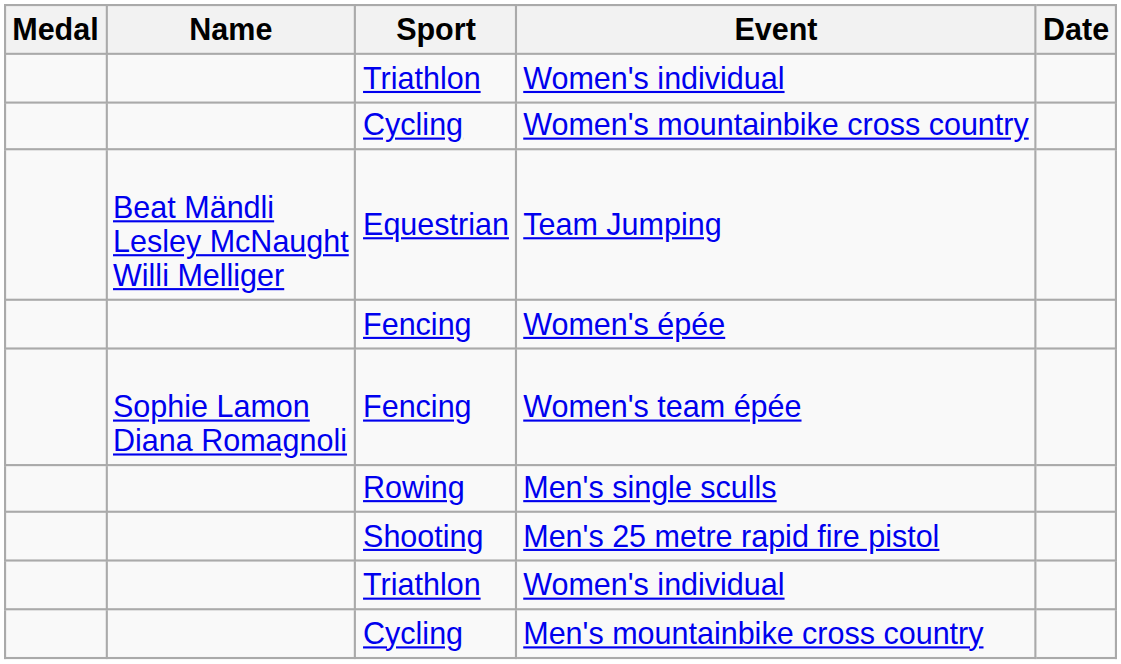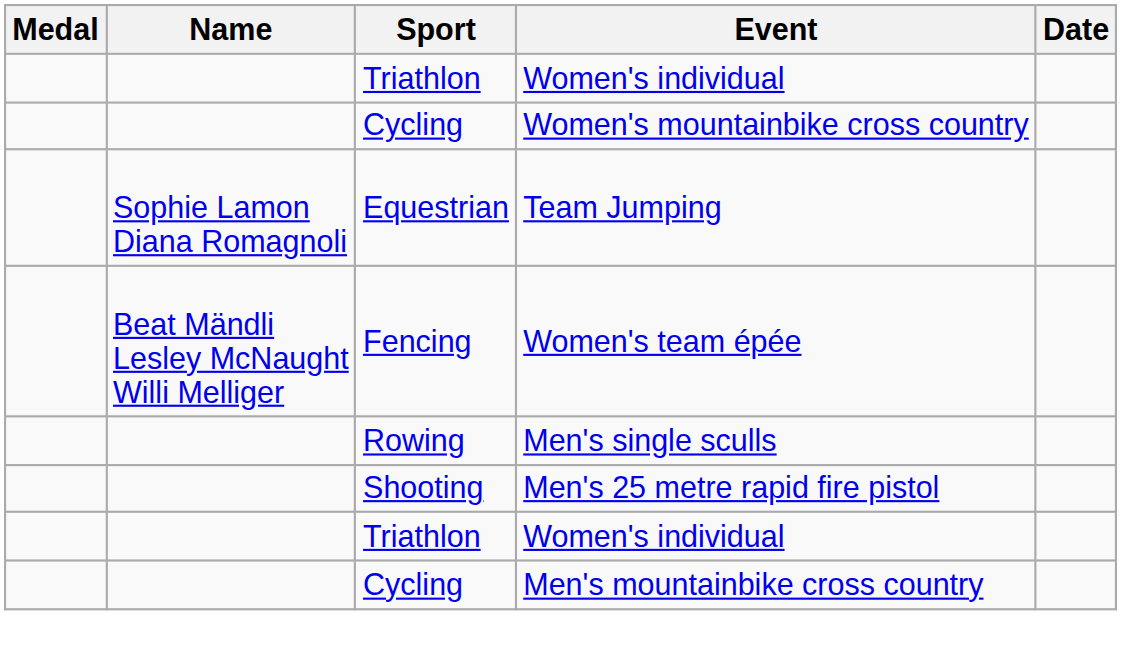Team Jumping | Name: Beat Mändli Lesley McNaught Willi Melliger -> Sophie Lamon Diana Romagnoli
- row: Fencing | Women's épée
Women's team épée | Name: Sophie Lamon Diana Romagnoli -> Beat Mändli Lesley McNaught Willi Melliger
